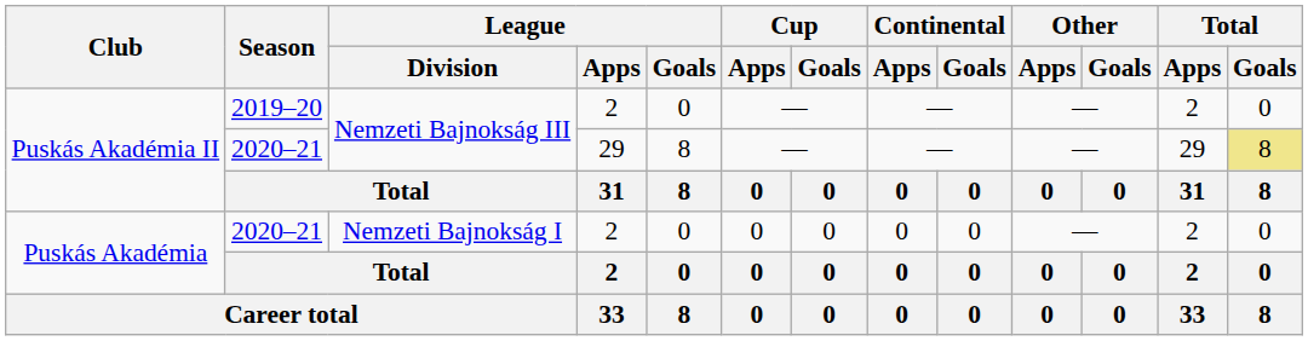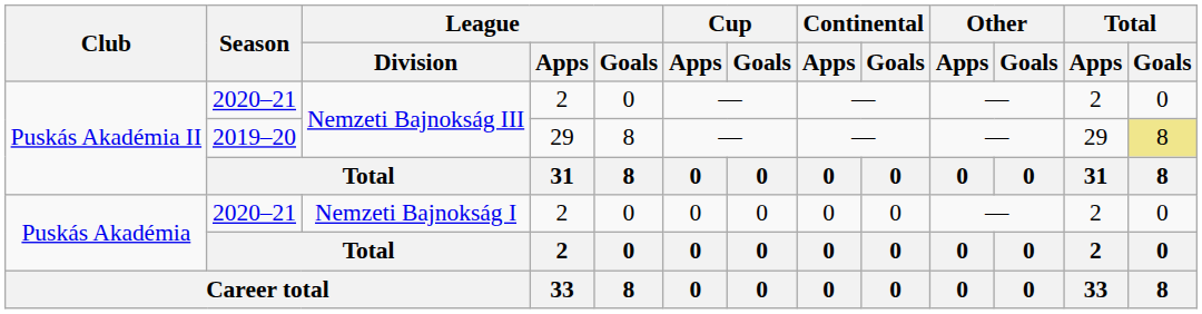Puskás Akadémia II / 2 | Season: 2019–20 -> 2020–21
Puskás Akadémia II / 29 | Season: 2020–21 -> 2019–20
